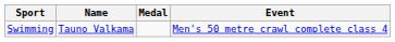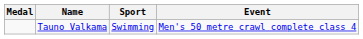columns swapped: Medal <-> Sport
